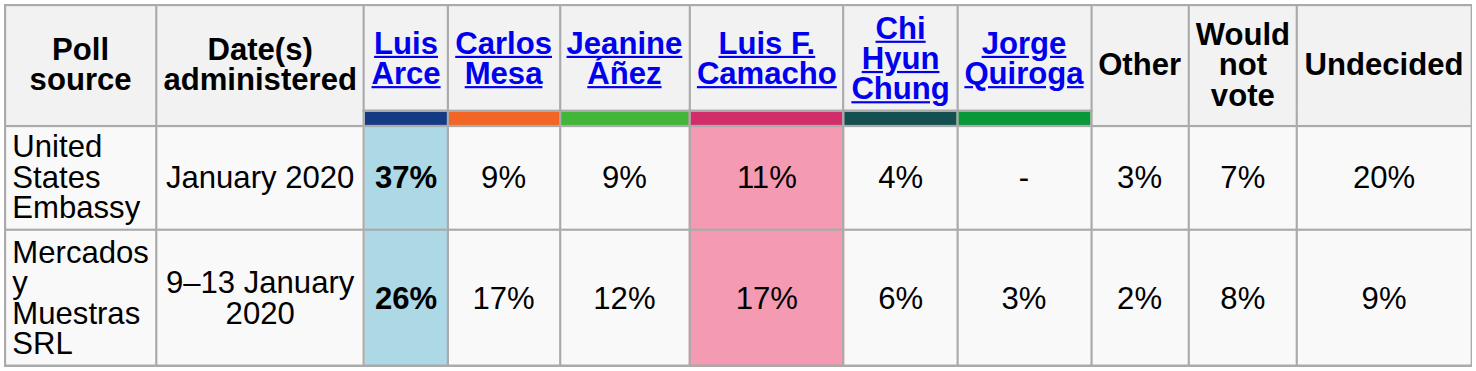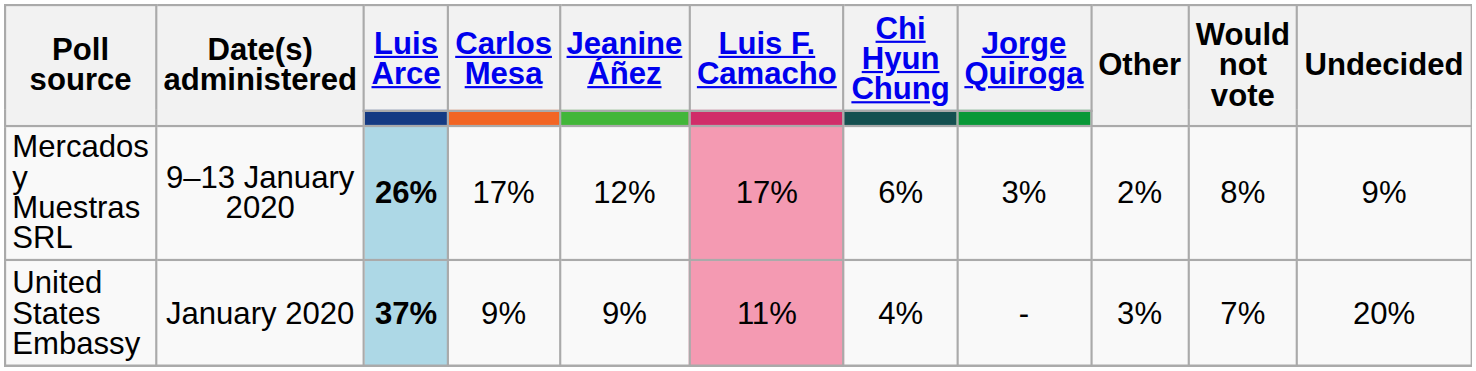rows swapped: United States Embassy <-> Mercados y Muestras SRL
